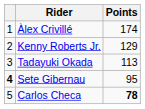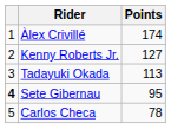Kenny Roberts Jr. | Points: 129 -> 127
Carlos Checa | Points: bold -> normal
